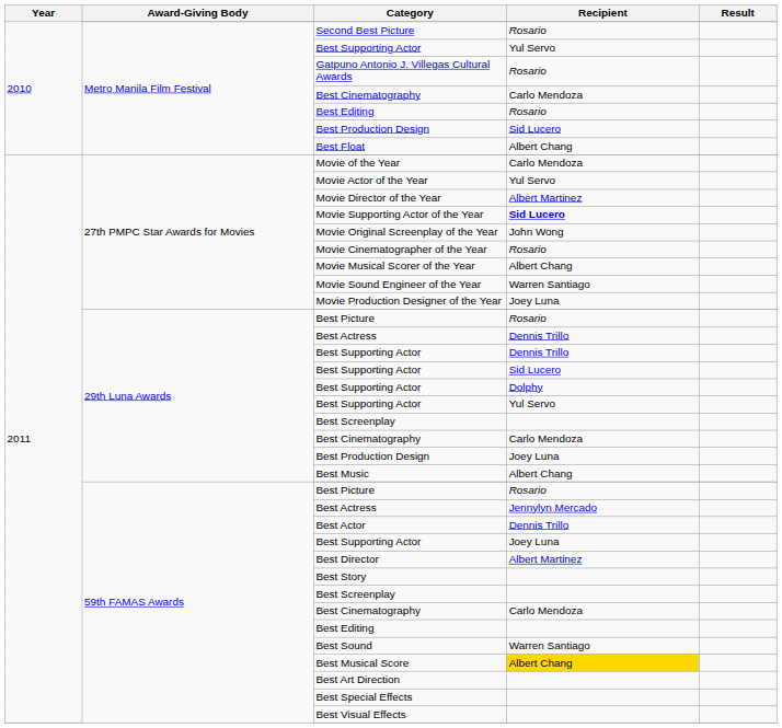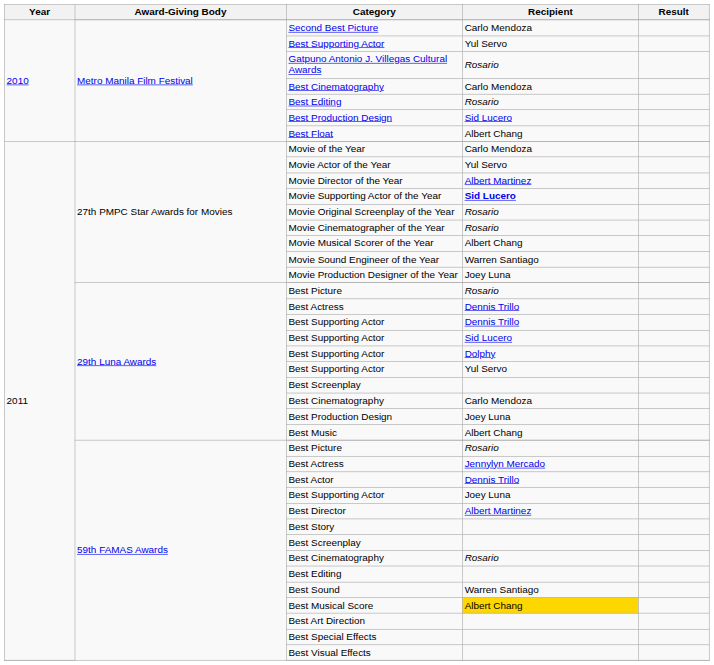Second Best Picture | Recipient: Rosario -> Carlo Mendoza
Movie Original Screenplay of the Year | Recipient: John Wong -> Rosario
59th FAMAS Awards / Best Cinematography | Recipient: Carlo Mendoza -> Rosario
